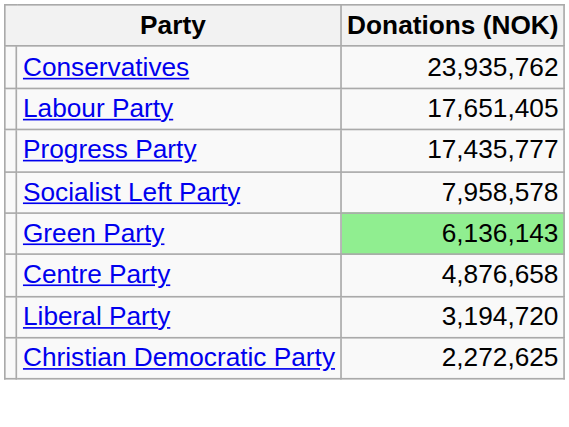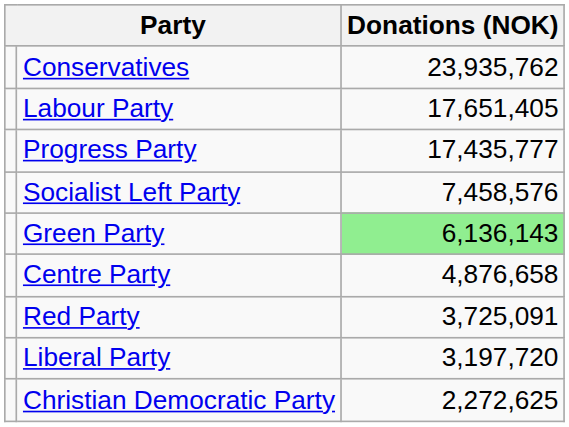Socialist Left Party | Donations (NOK): 7,958,578 -> 7,458,576
+ row: Red Party | 3,725,091
Liberal Party | Donations (NOK): 3,194,720 -> 3,197,720
